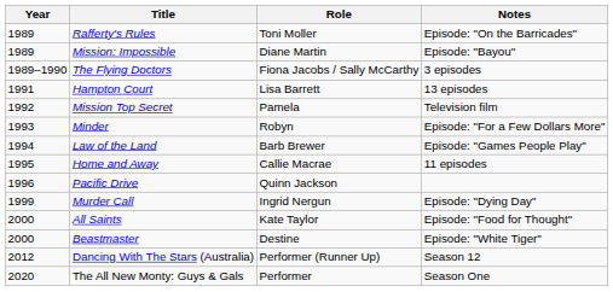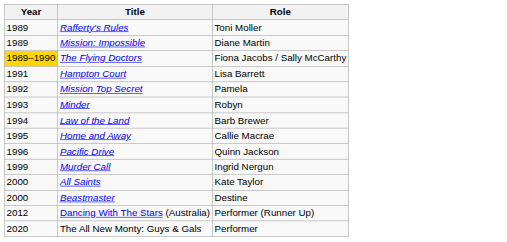- column: Notes | Episode: "On the Barricades" | Episode: "Bayou" | 3 episodes | 13 episodes | Television film | Episode: "For a Few Dollars More" | Episode: "Games People Play" | 11 episodes | Episode: "Dying Day" | Episode: "Food for Thought" | Episode: "White Tiger" | Season 12 | Season One
The Flying Doctors | Year: no background -> gold background
